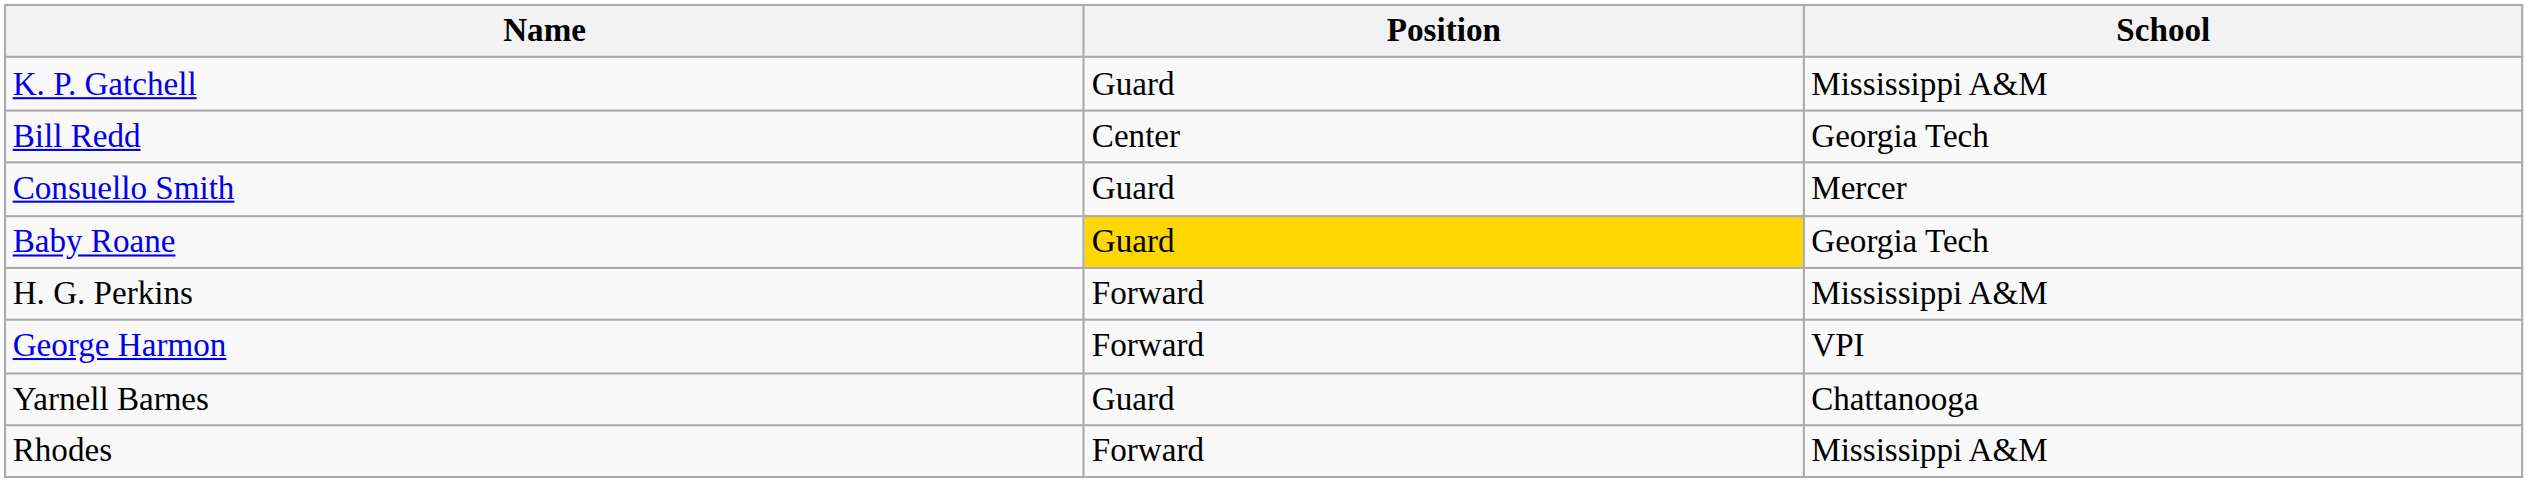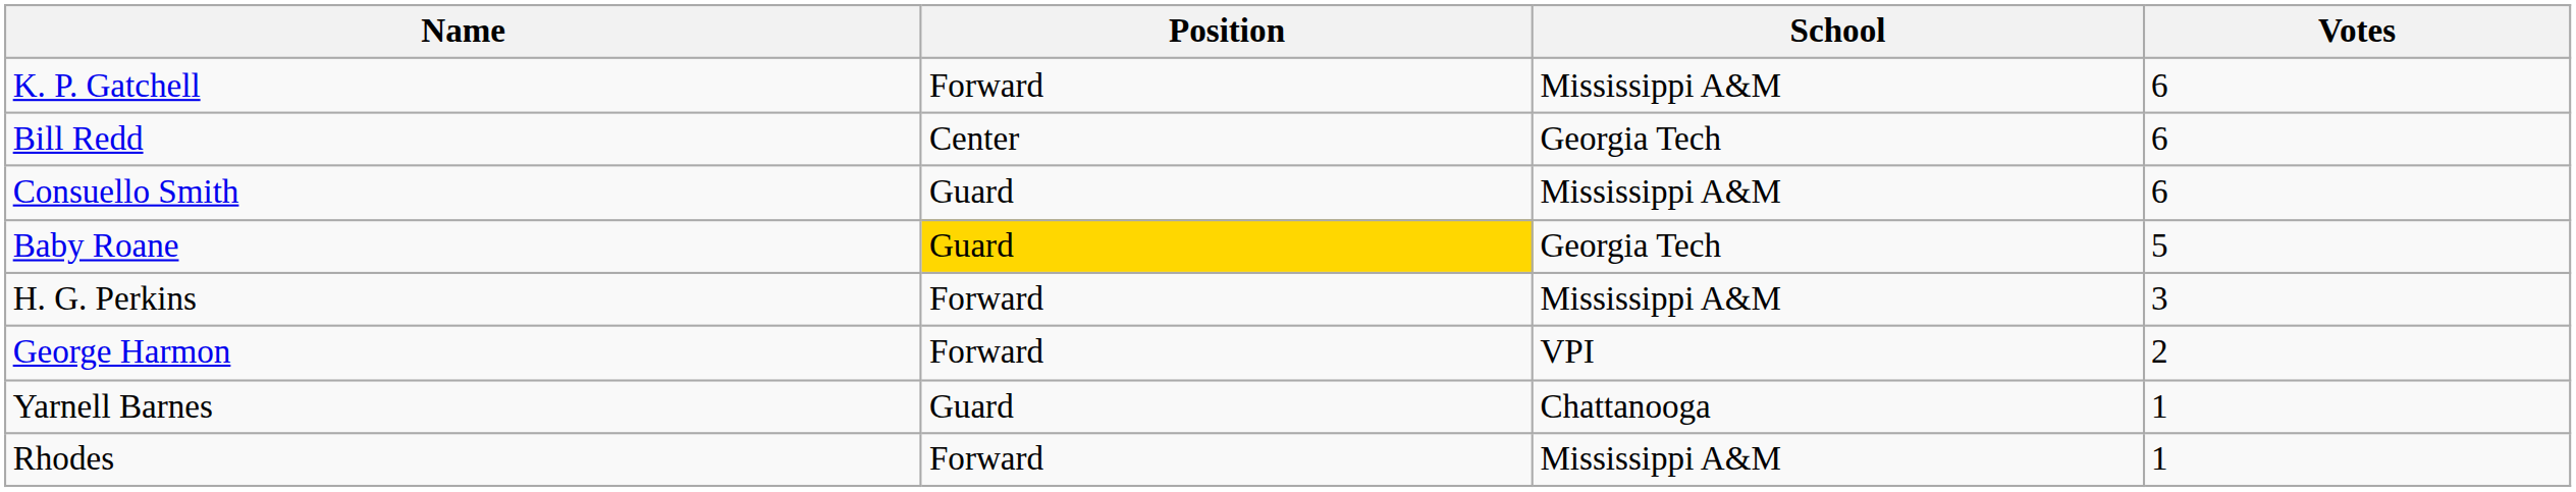+ column: Votes | 6 | 6 | 6 | 5 | 3 | 2 | 1 | 1
K. P. Gatchell | Position: Guard -> Forward
Consuello Smith | School: Mercer -> Mississippi A&M
